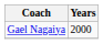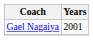Gael Nagaiya | Years: 2000 -> 2001
